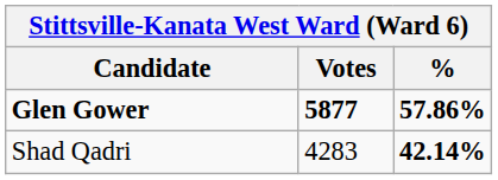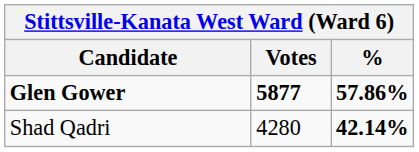Shad Qadri | Votes: 4283 -> 4280
